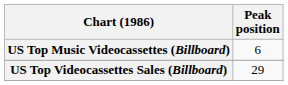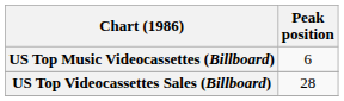US Top Videocassettes Sales (Billboard) | Peak position: 29 -> 28
